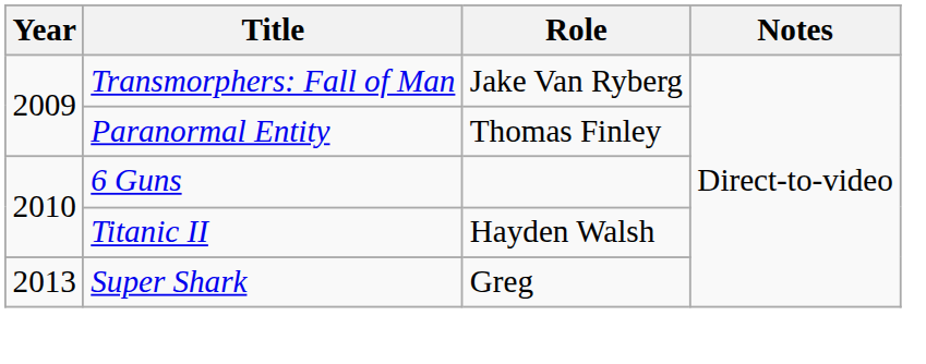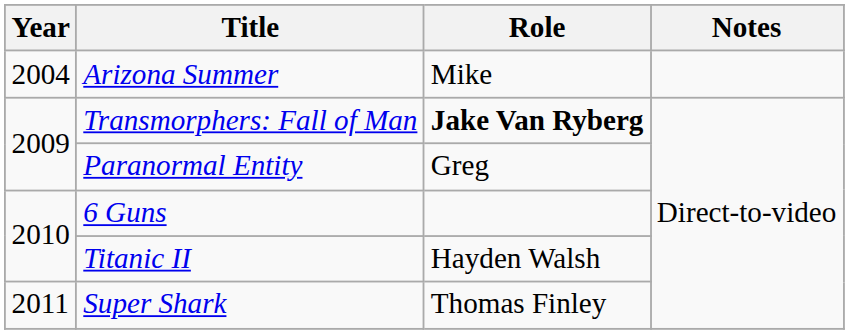+ row: 2004 | Arizona Summer | Mike
Transmorphers: Fall of Man | Role: normal -> bold
Paranormal Entity | Role: Thomas Finley -> Greg
Super Shark | Year: 2013 -> 2011
Super Shark | Role: Greg -> Thomas Finley
